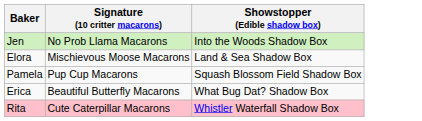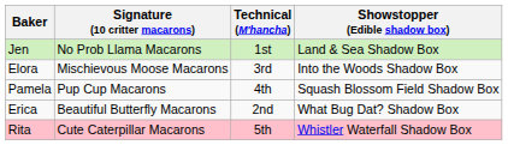+ column: Technical (M'hancha) | 1st | 3rd | 4th | 2nd | 5th
Jen | Showstopper (Edible shadow box): Into the Woods Shadow Box -> Land & Sea Shadow Box
Elora | Showstopper (Edible shadow box): Land & Sea Shadow Box -> Into the Woods Shadow Box
